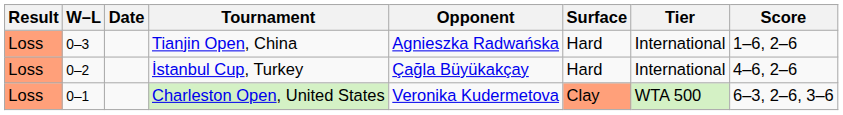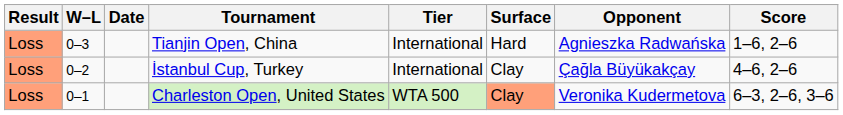columns swapped: Tier <-> Opponent
İstanbul Cup, Turkey | Surface: Hard -> Clay
